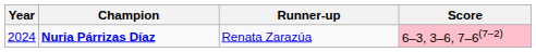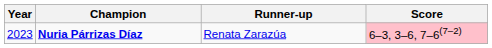Nuria Párrizas Díaz | Year: 2024 -> 2023
